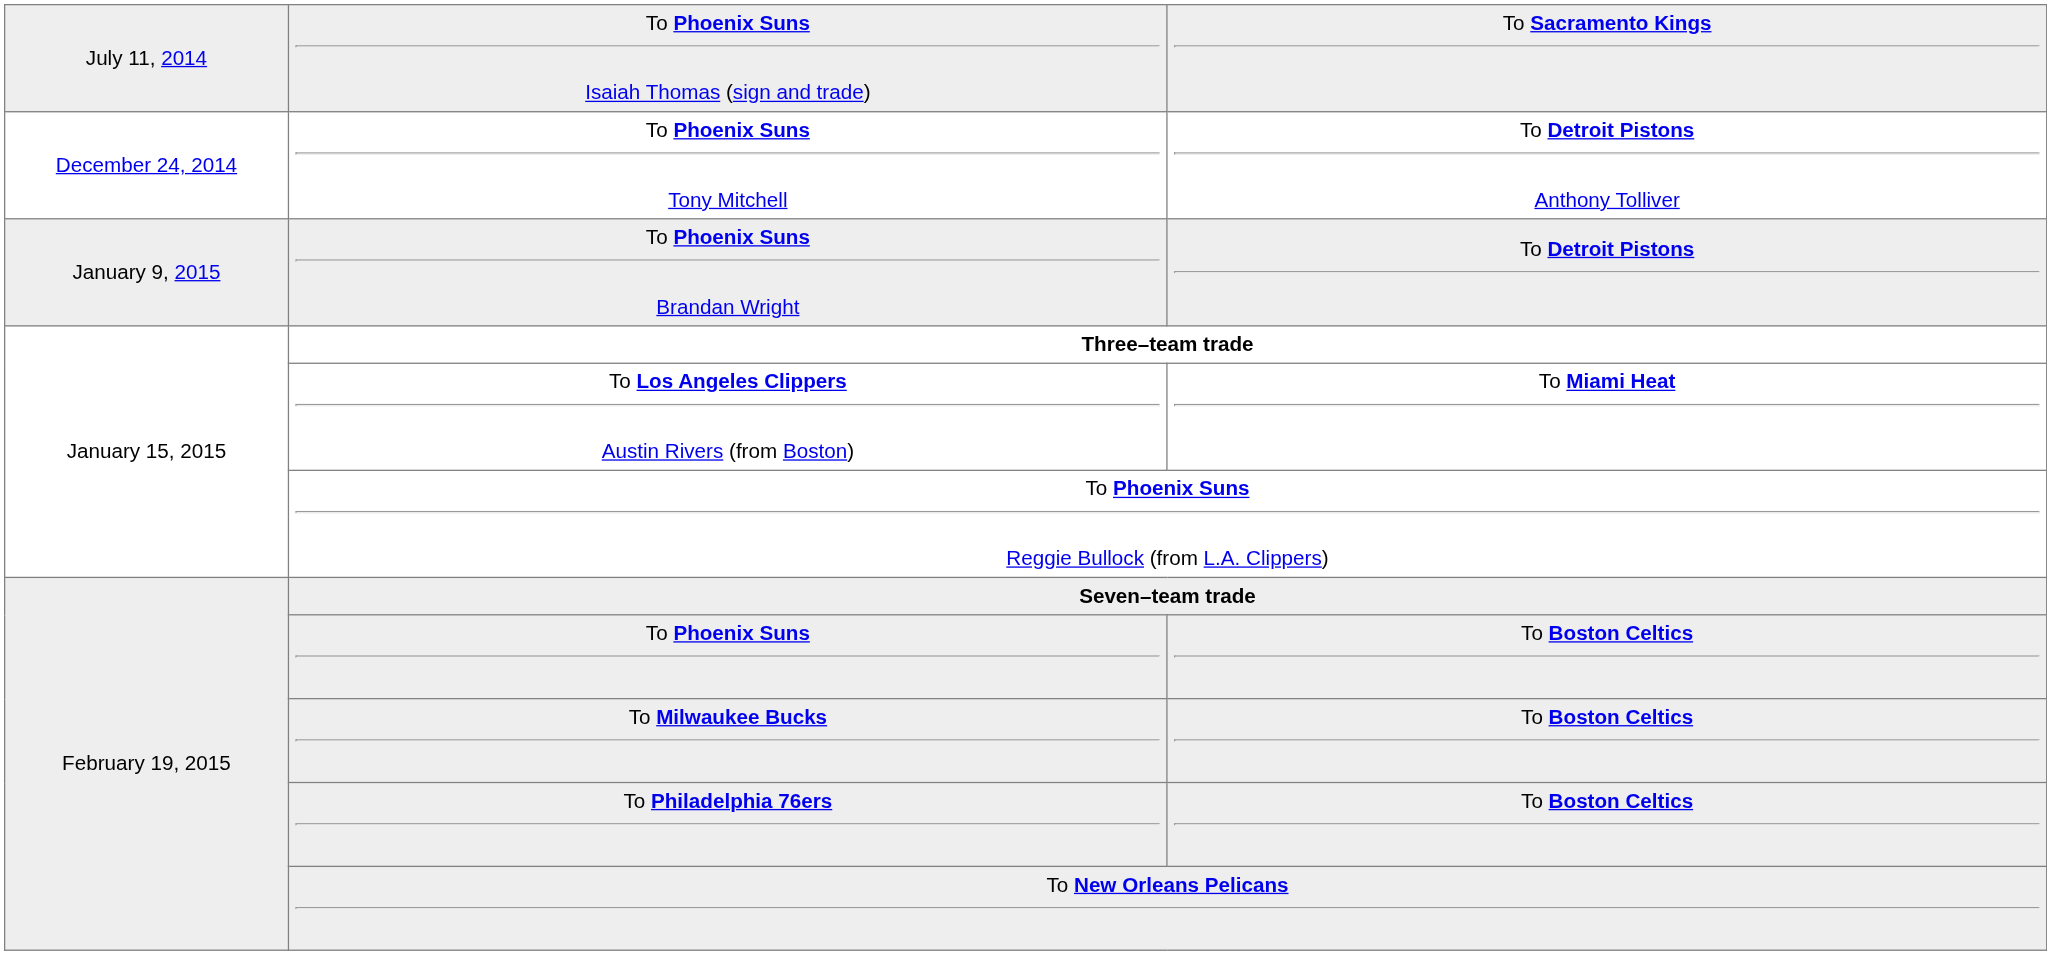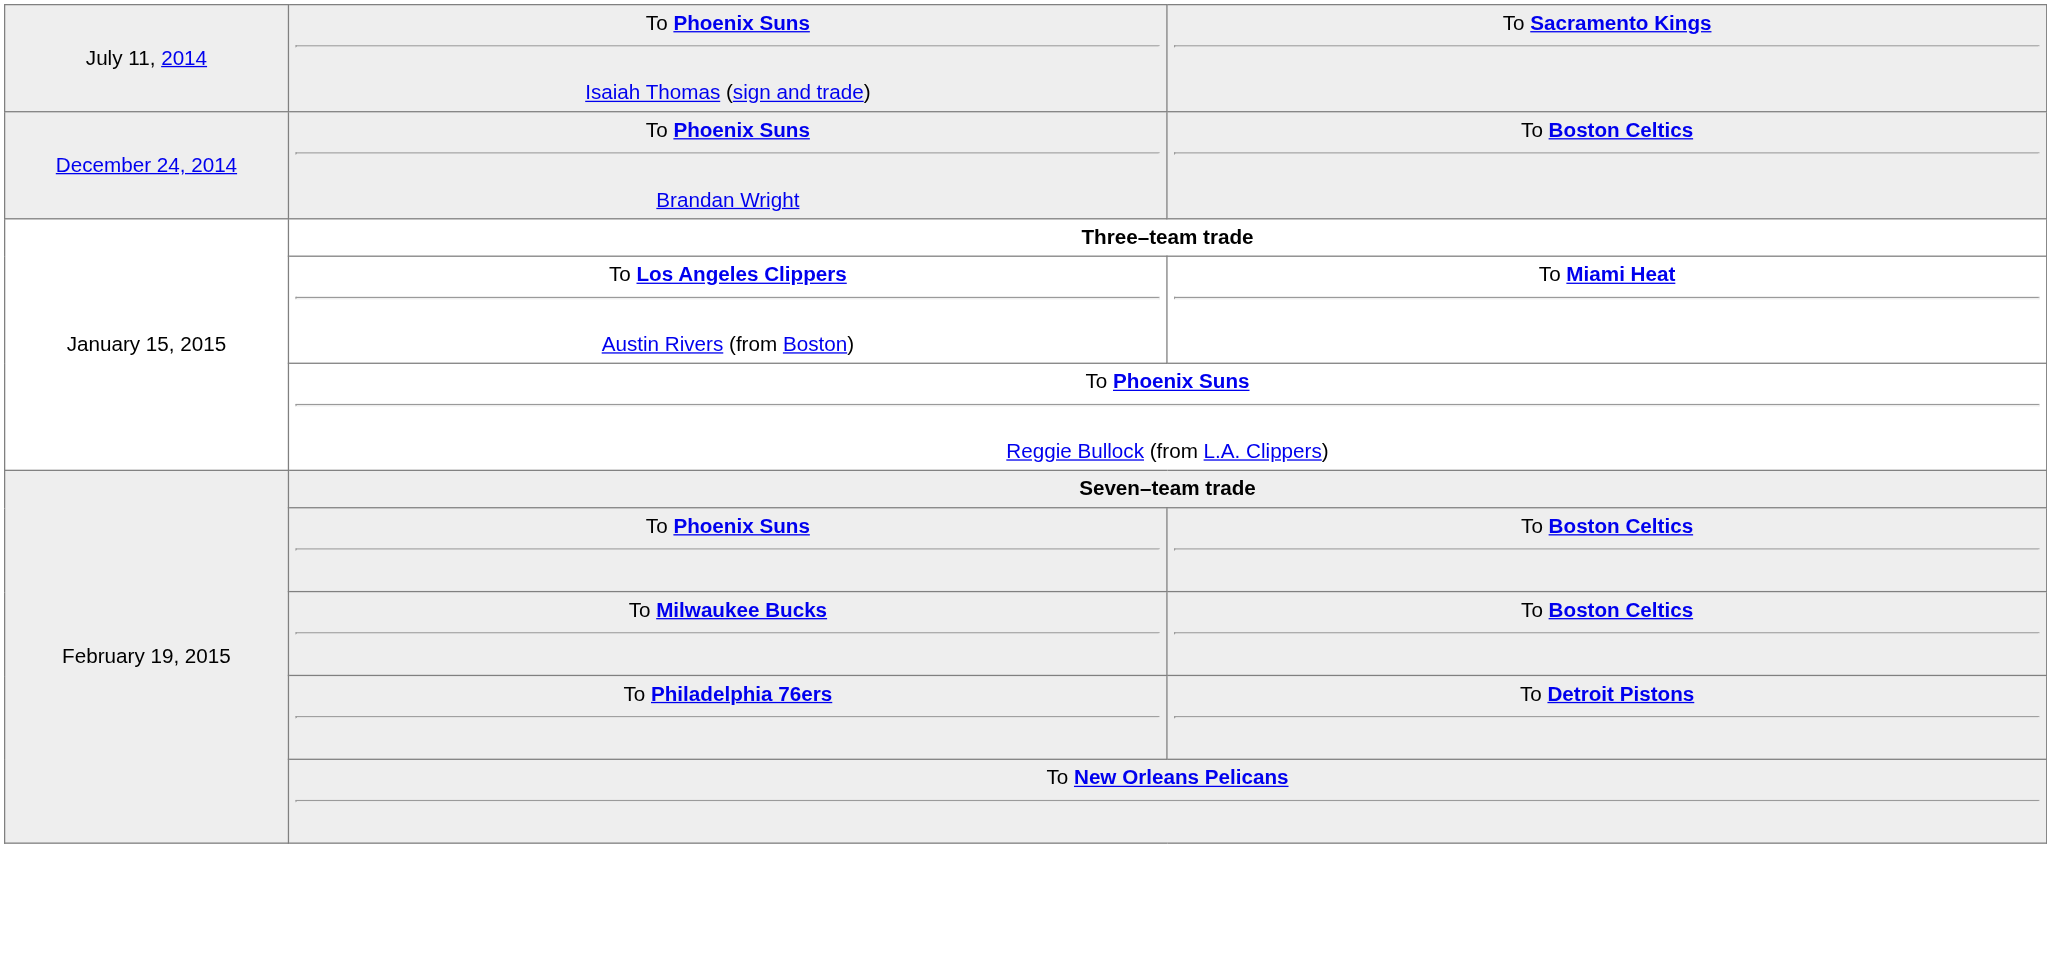- row: December 24, 2014 | To Phoenix Suns Tony Mitchell | To Detroit Pistons Anthony Tolliver
To Phoenix Suns Brandan Wright | column 1: January 9, 2015 -> December 24, 2014
To Phoenix Suns Brandan Wright | column 3: To Detroit Pistons -> To Boston Celtics
To Philadelphia 76ers | column 3: To Boston Celtics -> To Detroit Pistons
